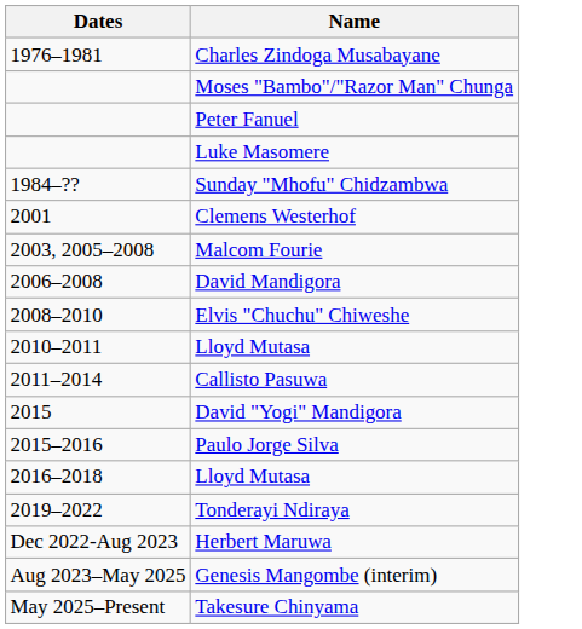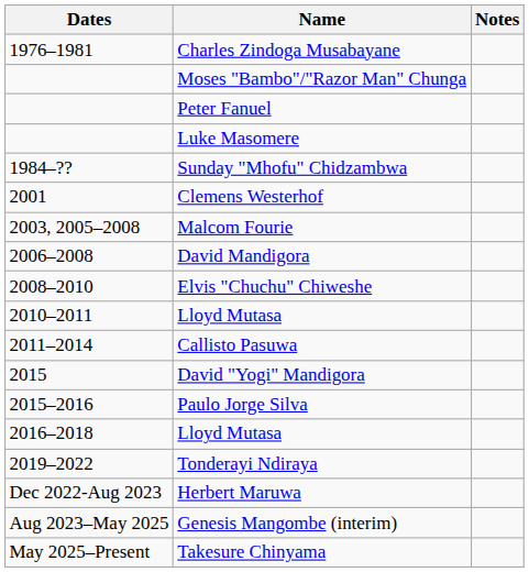+ column: Notes
